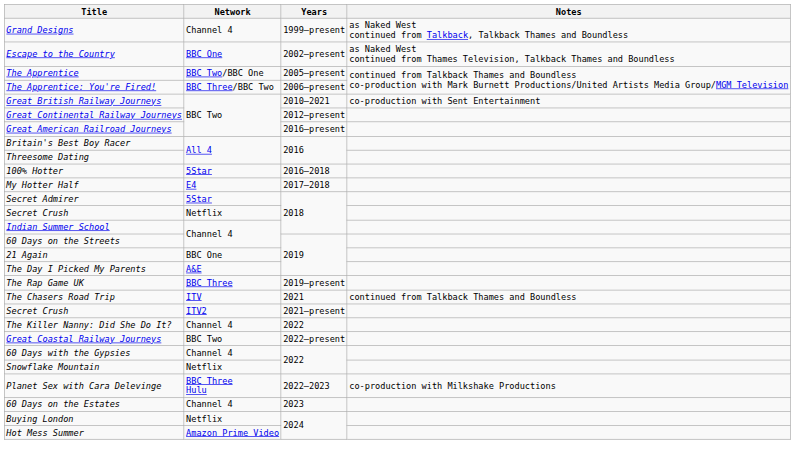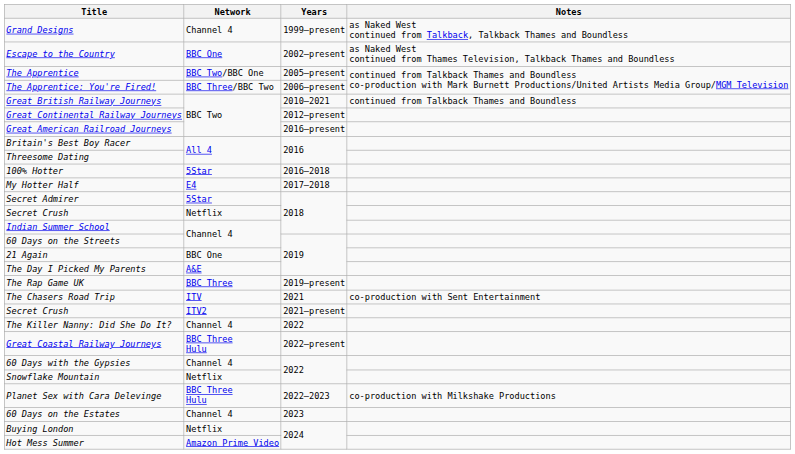Great British Railway Journeys | Notes: co-production with Sent Entertainment -> continued from Talkback Thames and Boundless
The Chasers Road Trip | Notes: continued from Talkback Thames and Boundless -> co-production with Sent Entertainment
Great Coastal Railway Journeys | Network: BBC Two -> BBC Three Hulu
